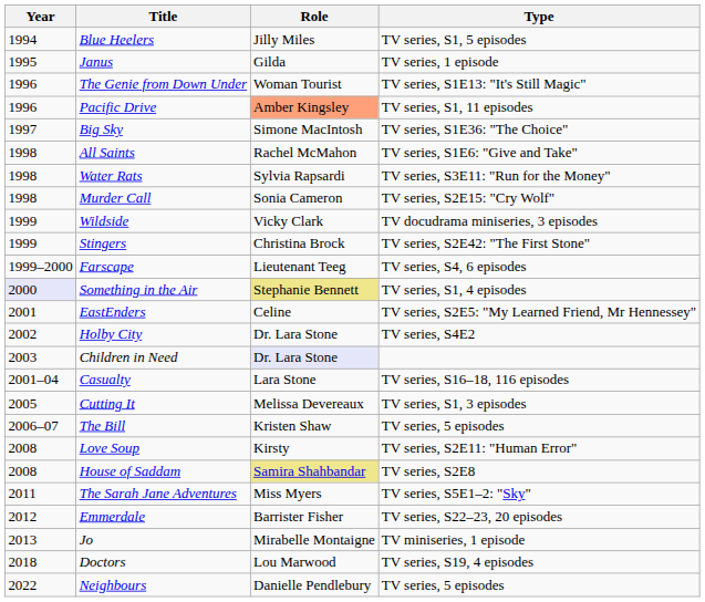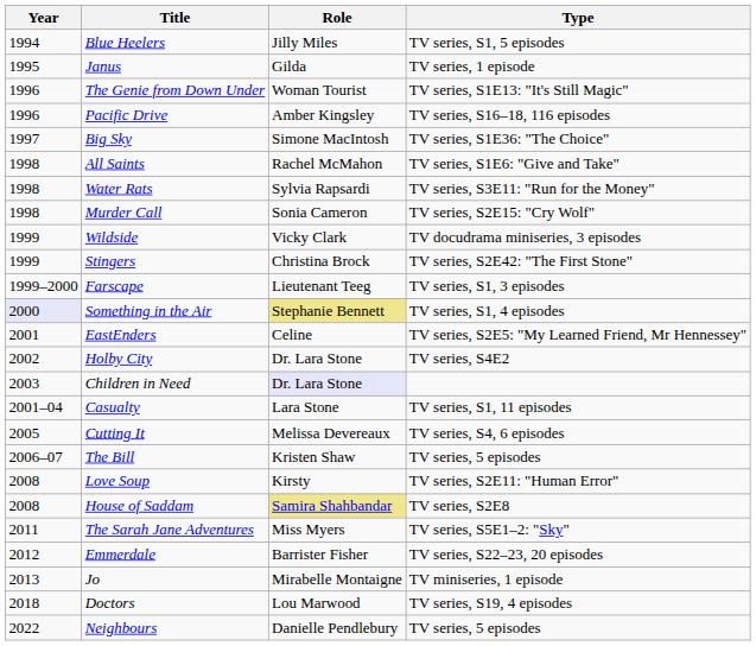Pacific Drive | Role: lightsalmon background -> no background
Pacific Drive | Type: TV series, S1, 11 episodes -> TV series, S16–18, 116 episodes
Farscape | Type: TV series, S4, 6 episodes -> TV series, S1, 3 episodes
Casualty | Type: TV series, S16–18, 116 episodes -> TV series, S1, 11 episodes
Cutting It | Type: TV series, S1, 3 episodes -> TV series, S4, 6 episodes
